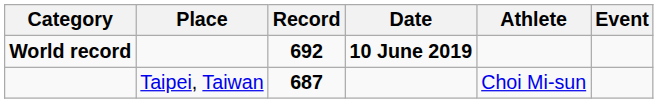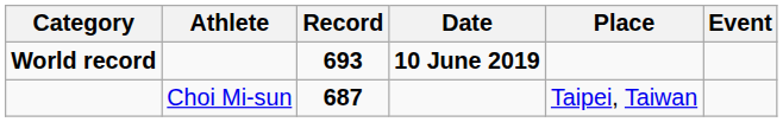columns swapped: Athlete <-> Place
World record | Record: 692 -> 693
